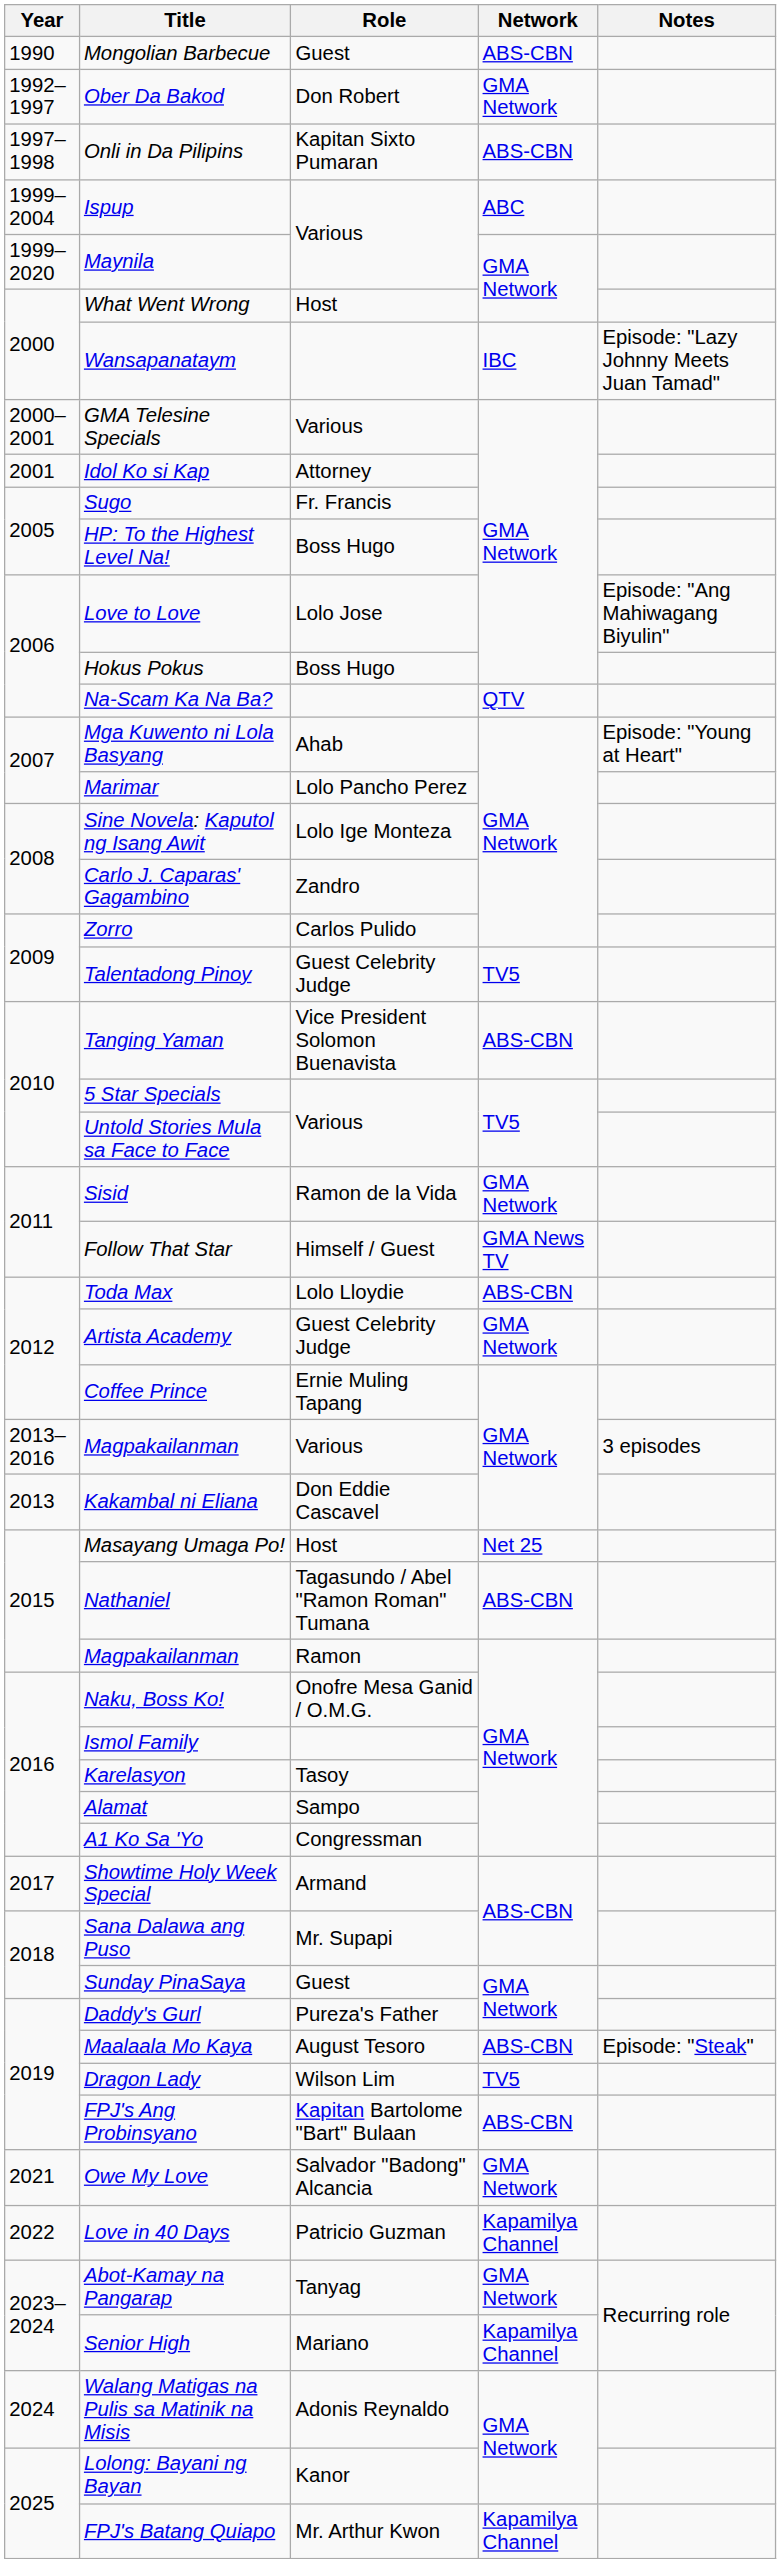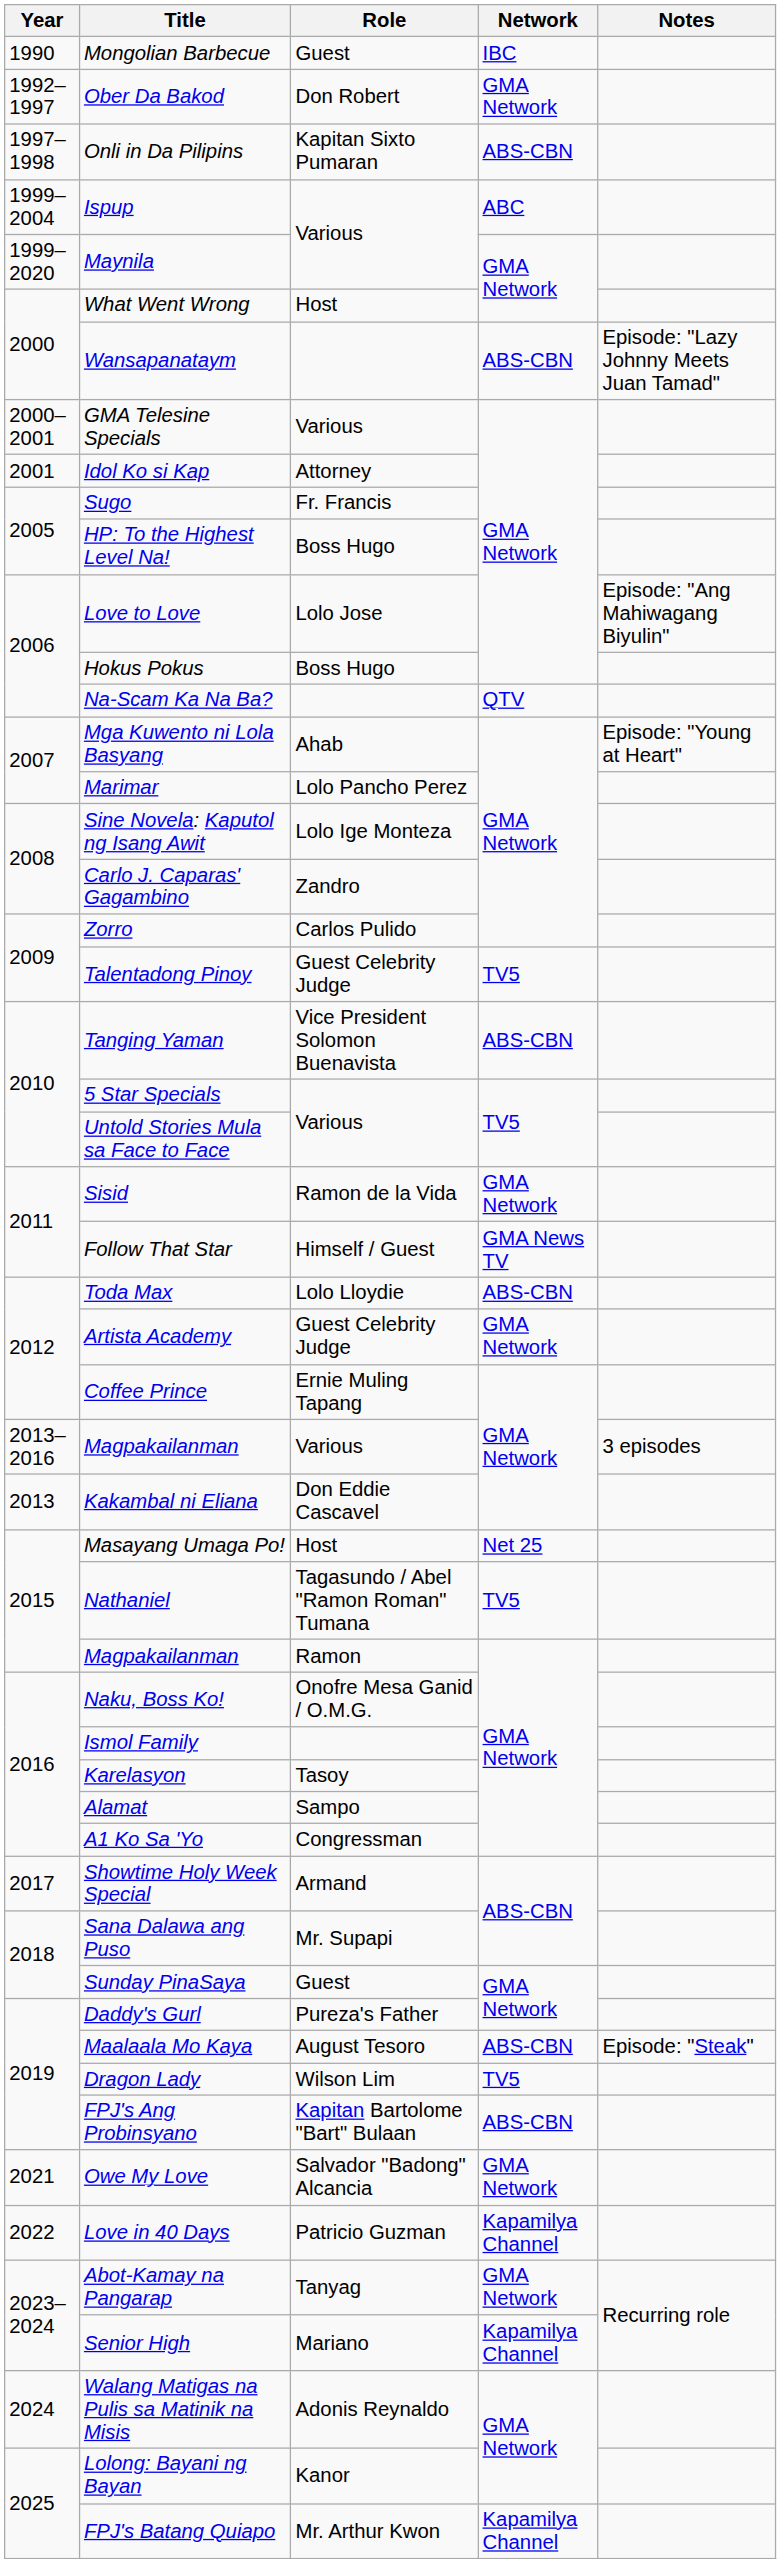Mongolian Barbecue | Network: ABS-CBN -> IBC
Wansapanataym | Network: IBC -> ABS-CBN
Nathaniel | Network: ABS-CBN -> TV5
